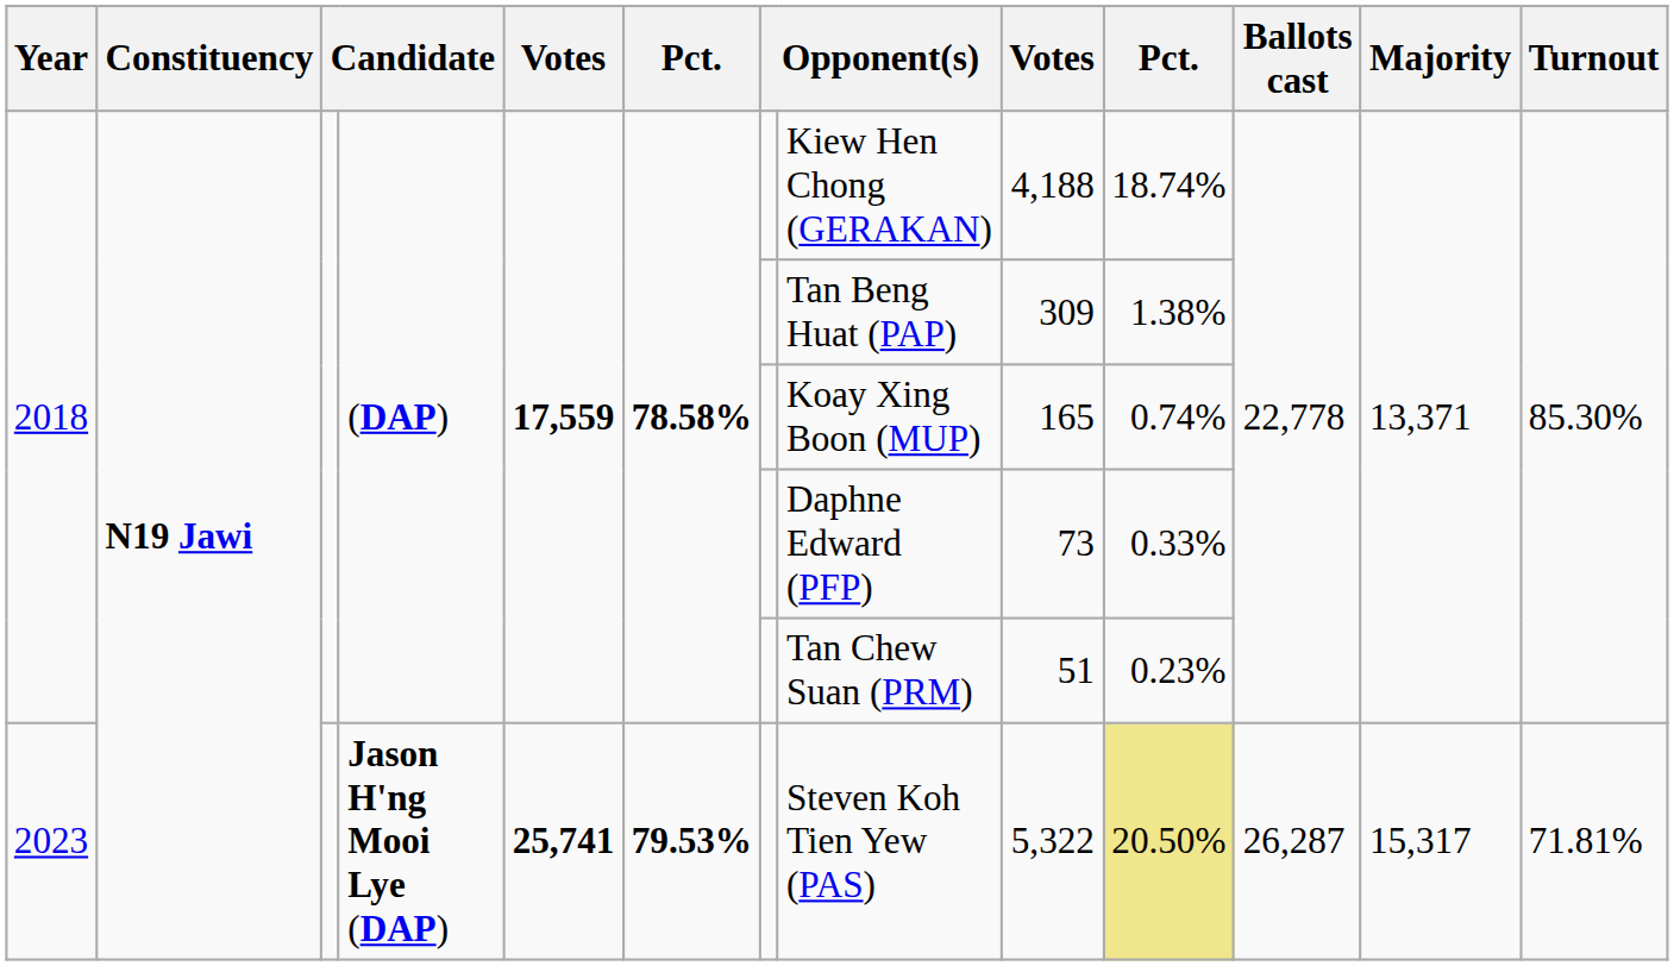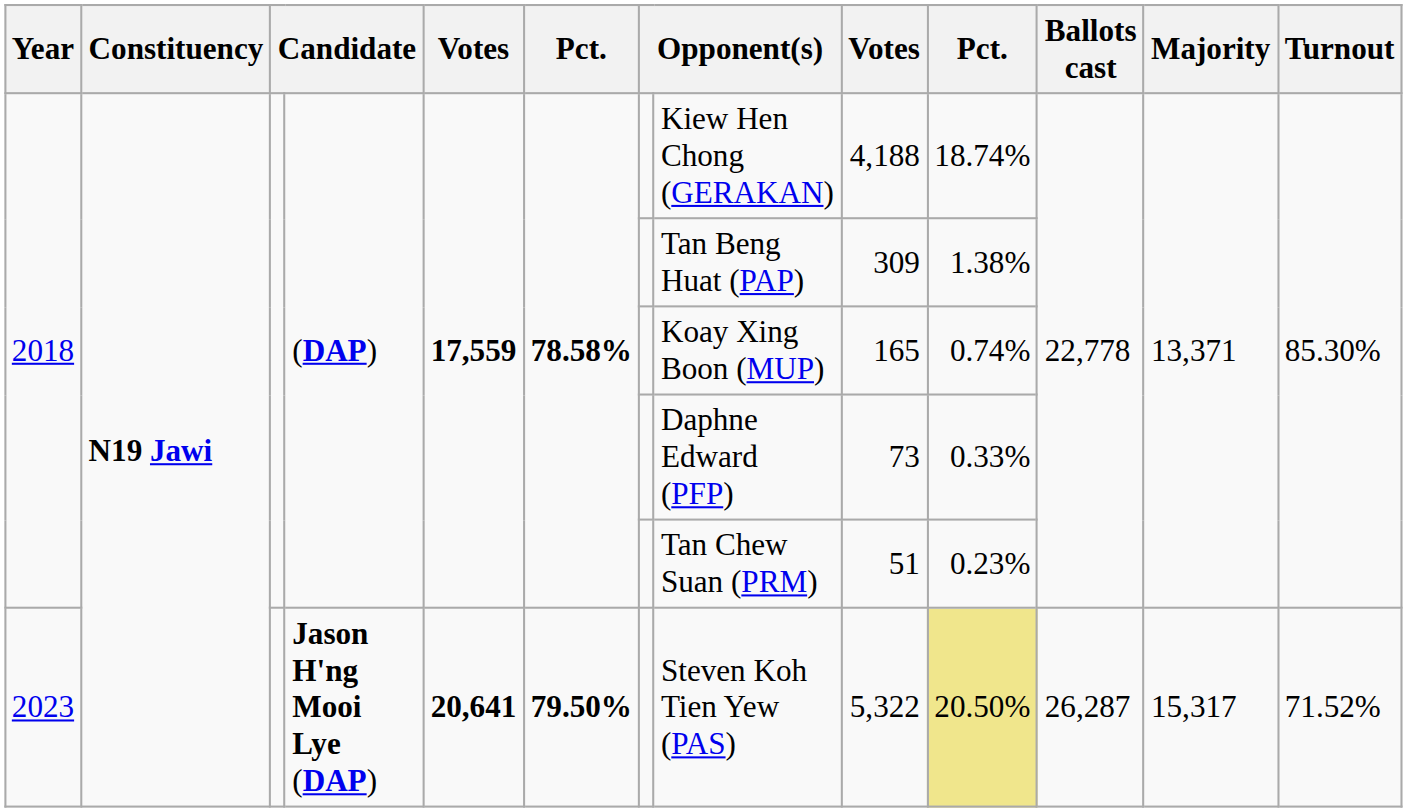2023 | column 5: 25,741 -> 20,641
2023 | column 6: 79.53% -> 79.50%
2023 | Turnout: 71.81% -> 71.52%
